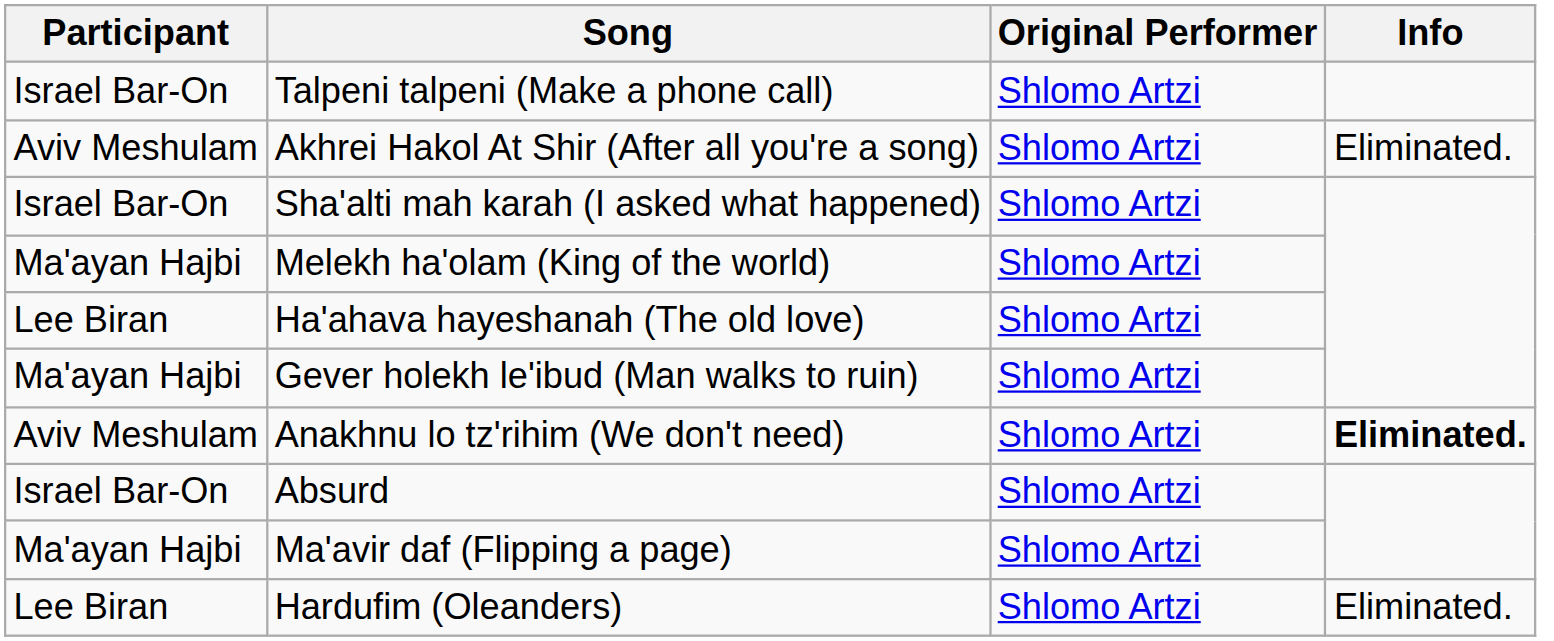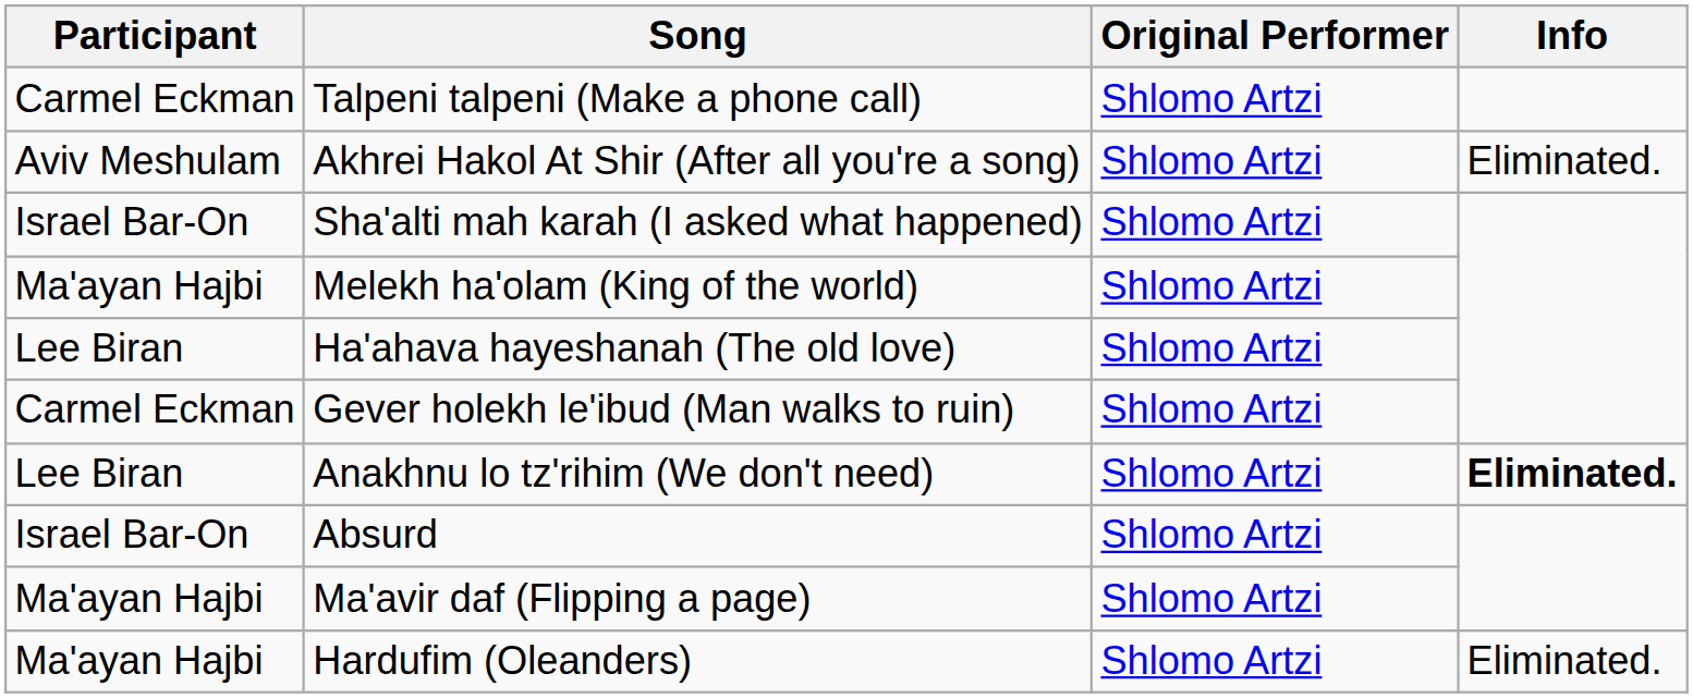Talpeni talpeni (Make a phone call) | Participant: Israel Bar-On -> Carmel Eckman
Gever holekh le'ibud (Man walks to ruin) | Participant: Ma'ayan Hajbi -> Carmel Eckman
Anakhnu lo tz'rihim (We don't need) | Participant: Aviv Meshulam -> Lee Biran
Hardufim (Oleanders) | Participant: Lee Biran -> Ma'ayan Hajbi
